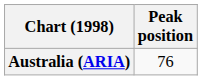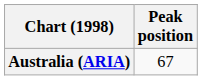Australia (ARIA) | Peak position: 76 -> 67
